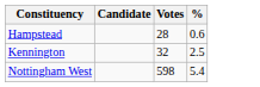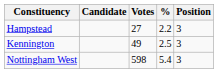+ column: Position | 3 | 3 | 3
Hampstead | Votes: 28 -> 27
Hampstead | %: 0.6 -> 2.2
Kennington | Votes: 32 -> 49
